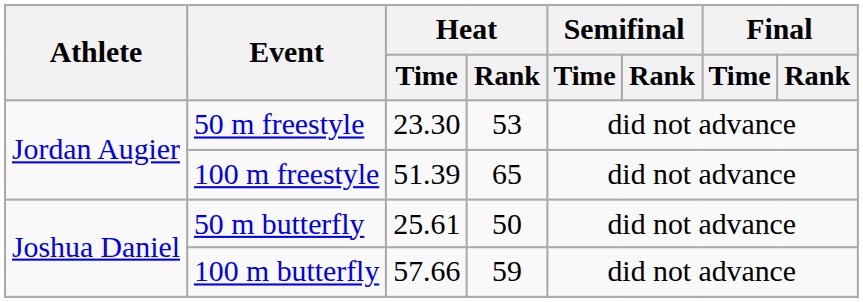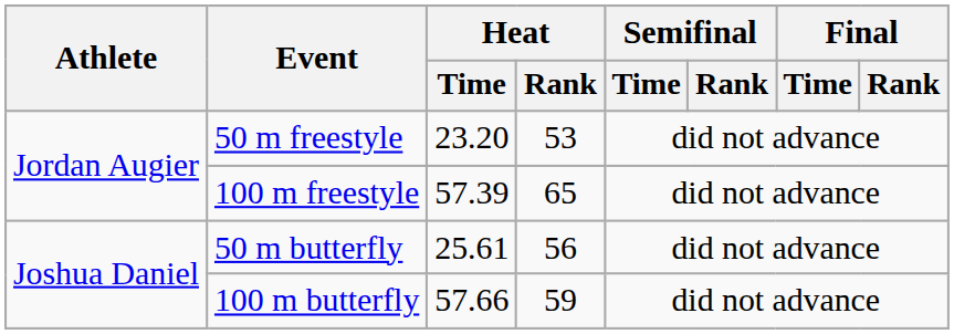50 m freestyle | Heat / Time: 23.30 -> 23.20
100 m freestyle | Heat / Time: 51.39 -> 57.39
50 m butterfly | Heat / Rank: 50 -> 56
